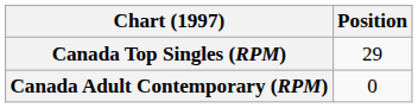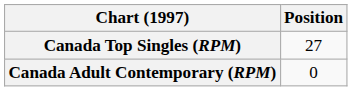Canada Top Singles (RPM) | Position: 29 -> 27
